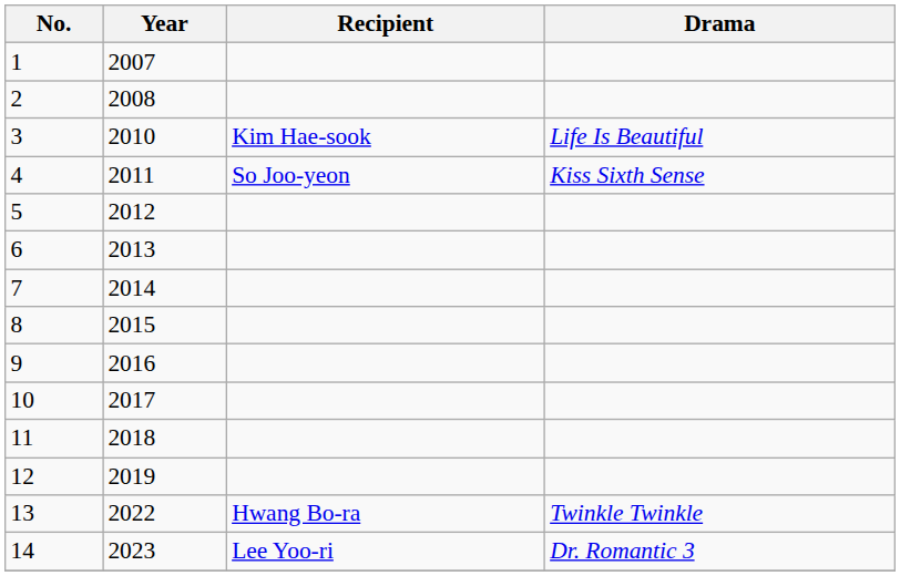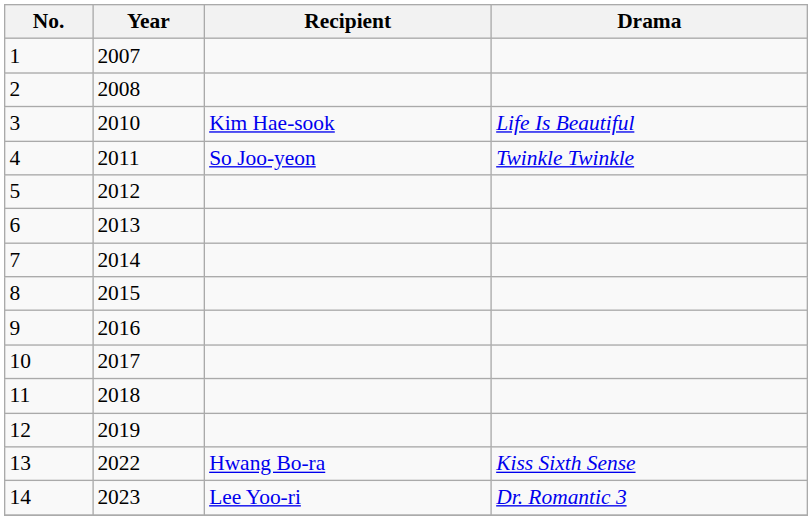4 | Drama: Kiss Sixth Sense -> Twinkle Twinkle
13 | Drama: Twinkle Twinkle -> Kiss Sixth Sense
